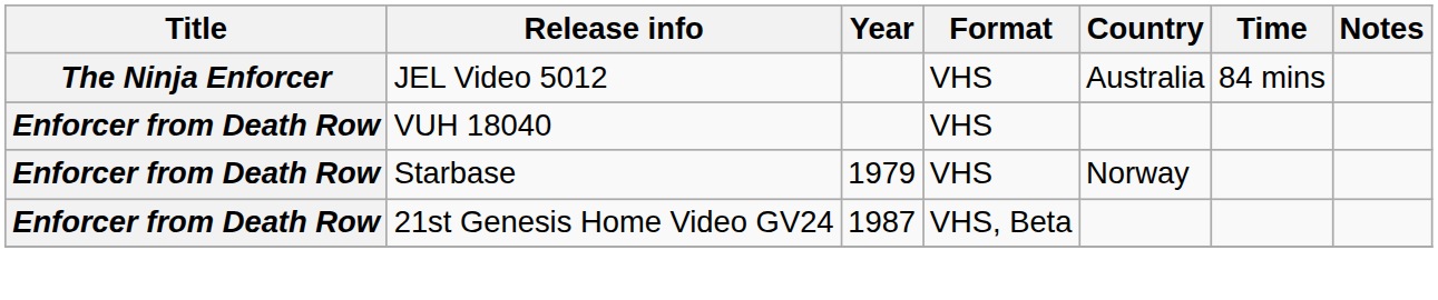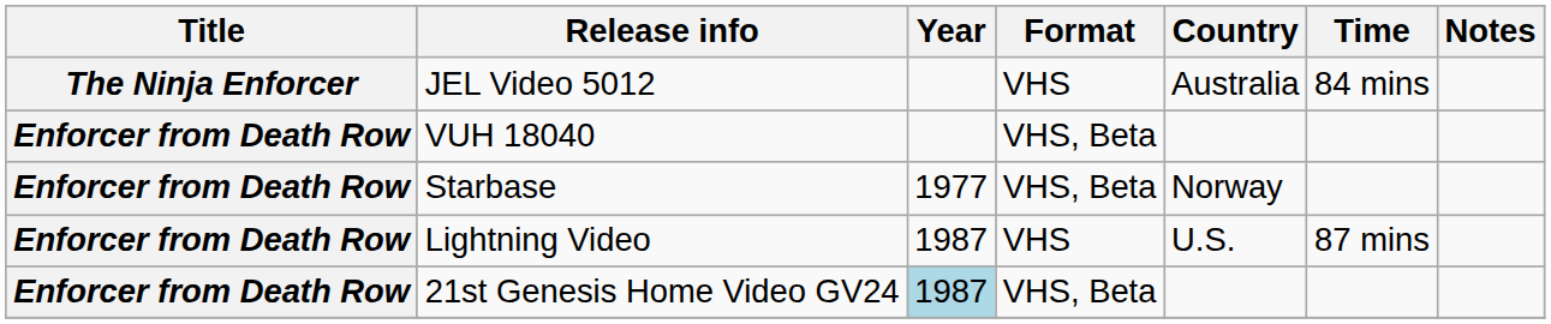VUH 18040 | Format: VHS -> VHS, Beta
Starbase | Year: 1979 -> 1977
Starbase | Format: VHS -> VHS, Beta
+ row: Enforcer from Death Row | Lightning Video | 1987 | VHS | U.S. | 87 mins
21st Genesis Home Video GV24 | Year: no background -> lightblue background
